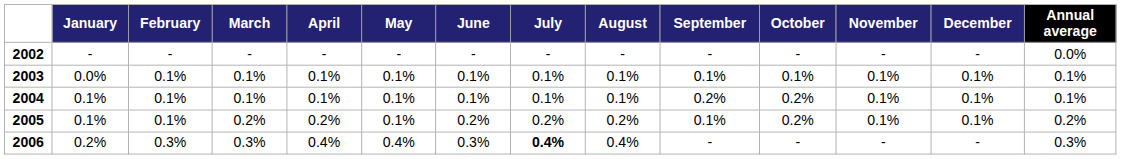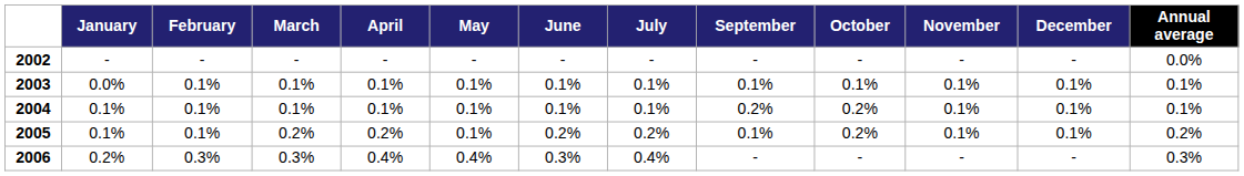- column: August | - | 0.1% | 0.1% | 0.2% | 0.4%
2006 | July: bold -> normal
